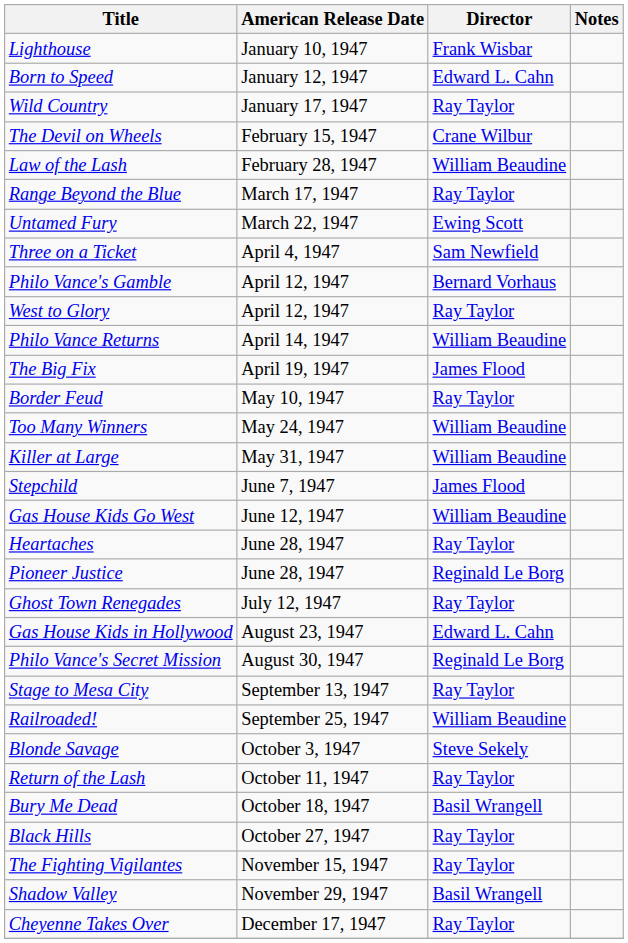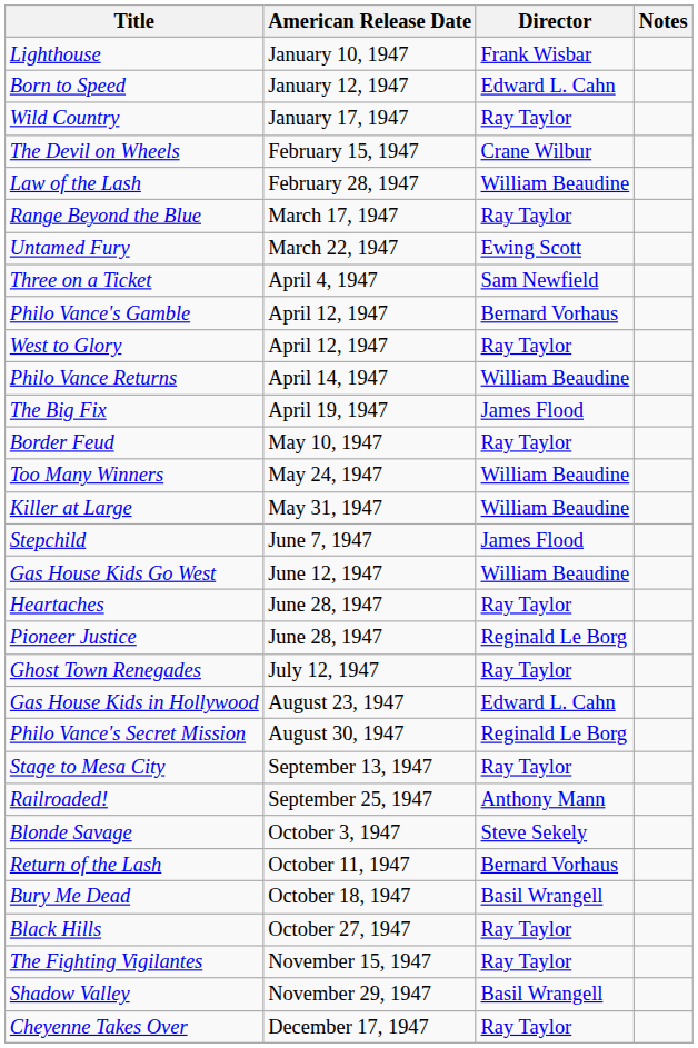Railroaded! | Director: William Beaudine -> Anthony Mann
Return of the Lash | Director: Ray Taylor -> Bernard Vorhaus
